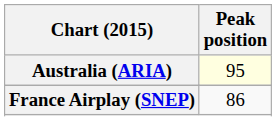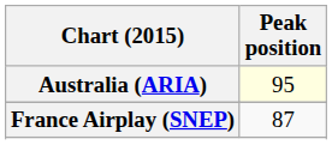France Airplay (SNEP) | Peak position: 86 -> 87
